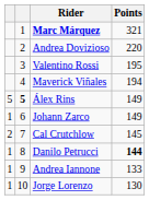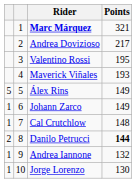Andrea Dovizioso | Points: 220 -> 217
Maverick Viñales | Points: 194 -> 193
Álex Rins | column 2: bold -> normal
Cal Crutchlow | column 1: 2 -> 1
Cal Crutchlow | Points: 145 -> 148
Danilo Petrucci | column 1: 1 -> 2
Andrea Iannone | Points: 133 -> 132
